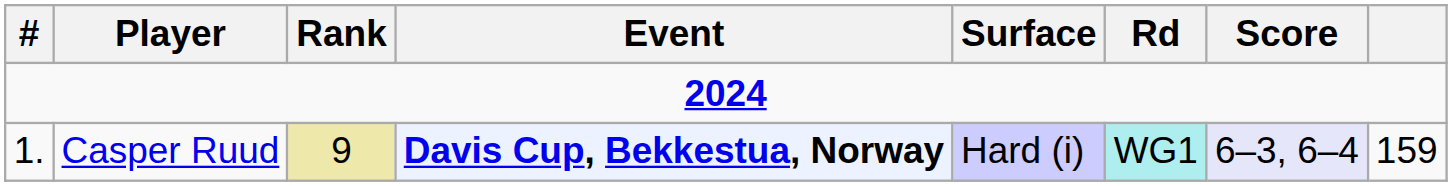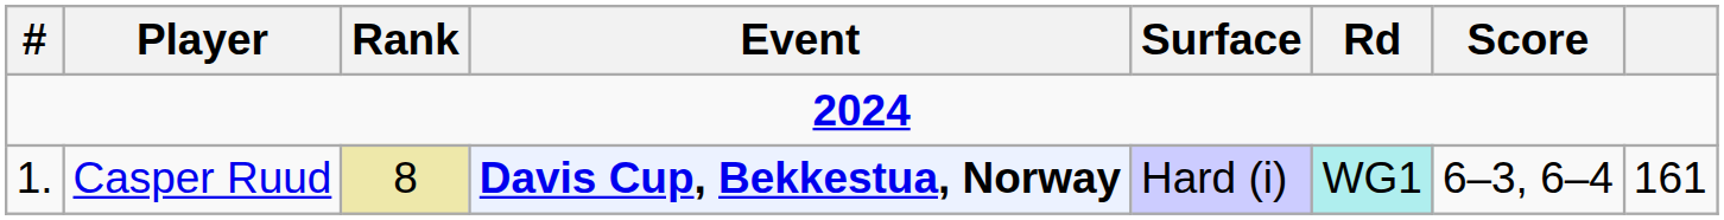Casper Ruud | Rank: 9 -> 8
Casper Ruud | Score: lavender background -> no background
Casper Ruud | column 8: 159 -> 161
